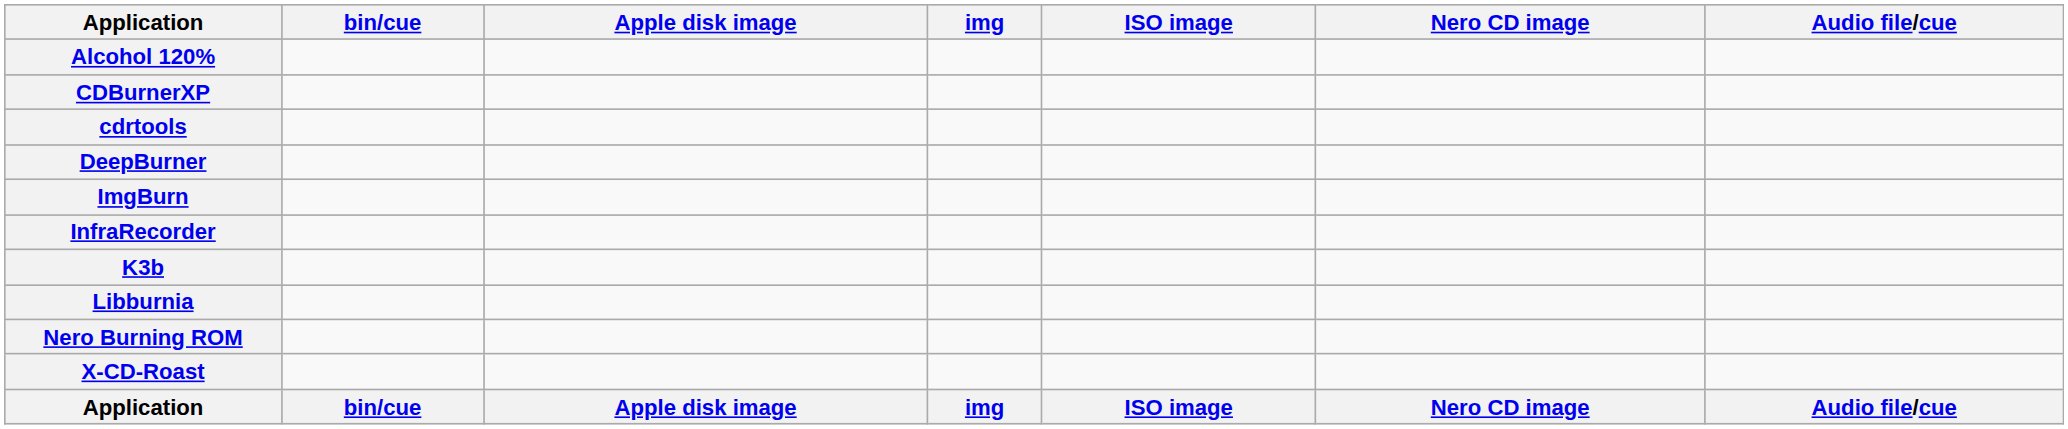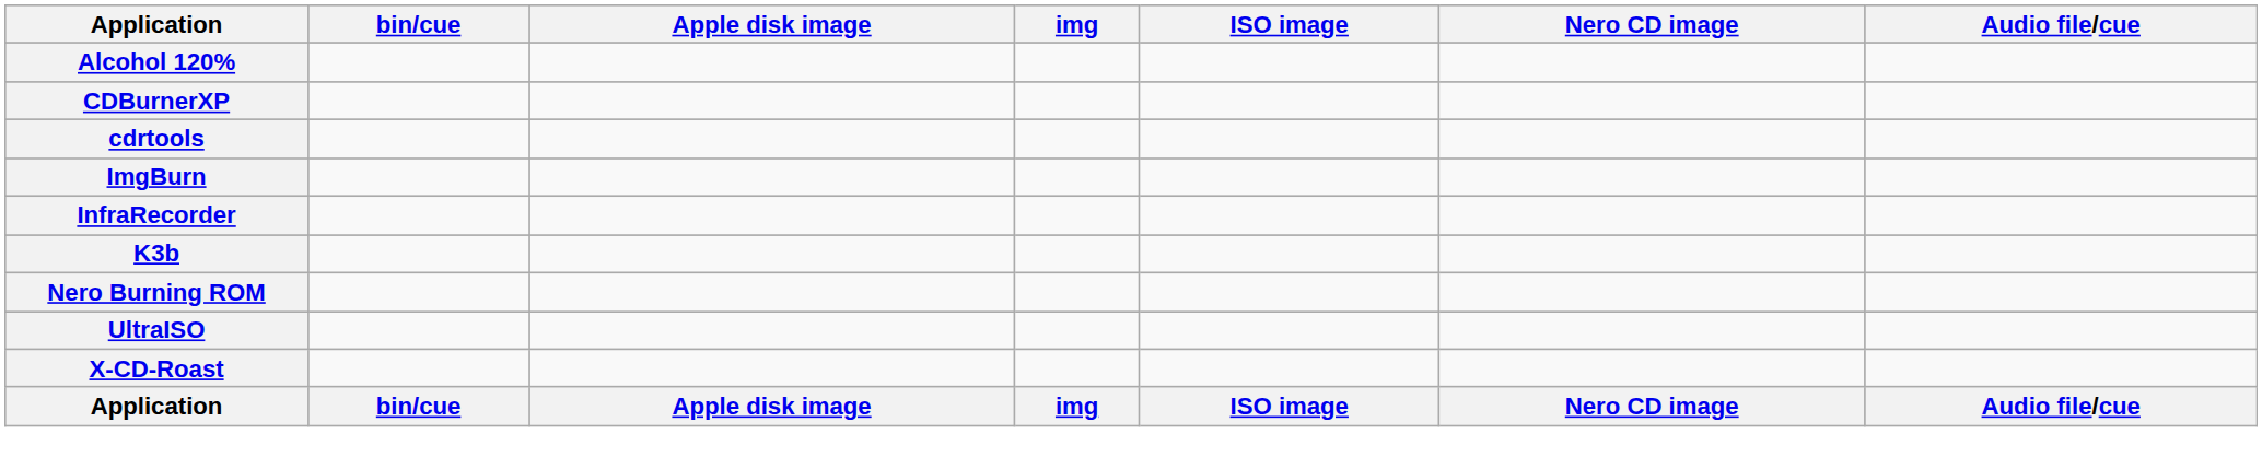- row: DeepBurner
- row: Libburnia
+ row: UltraISO
